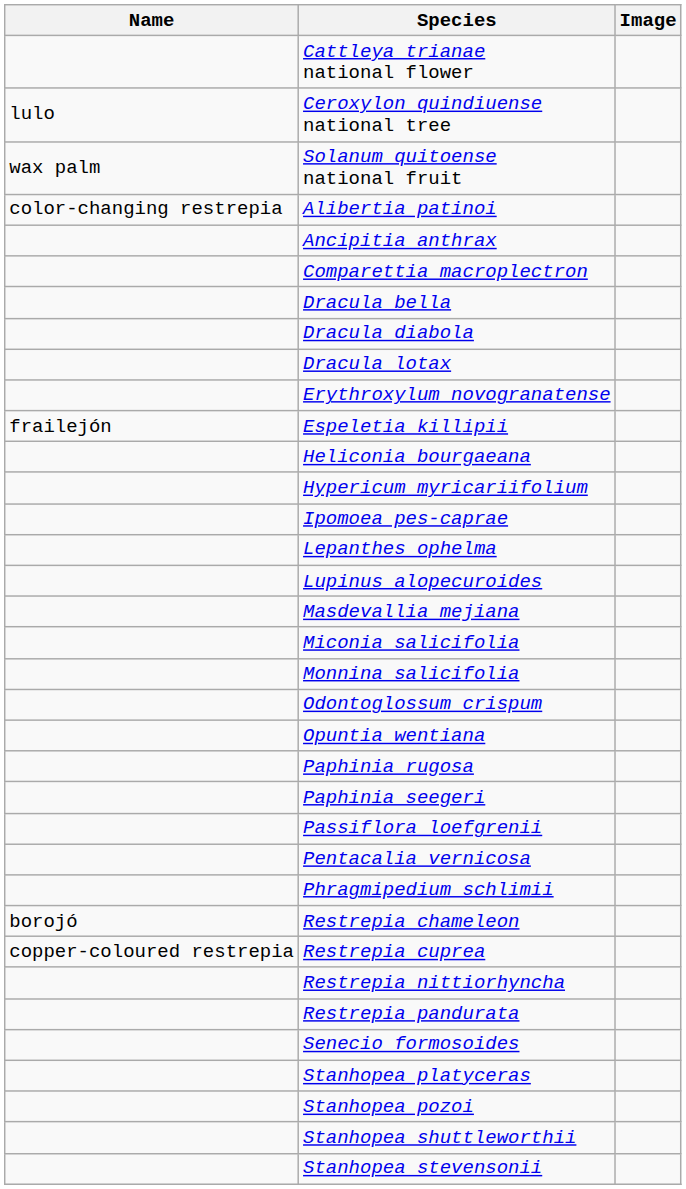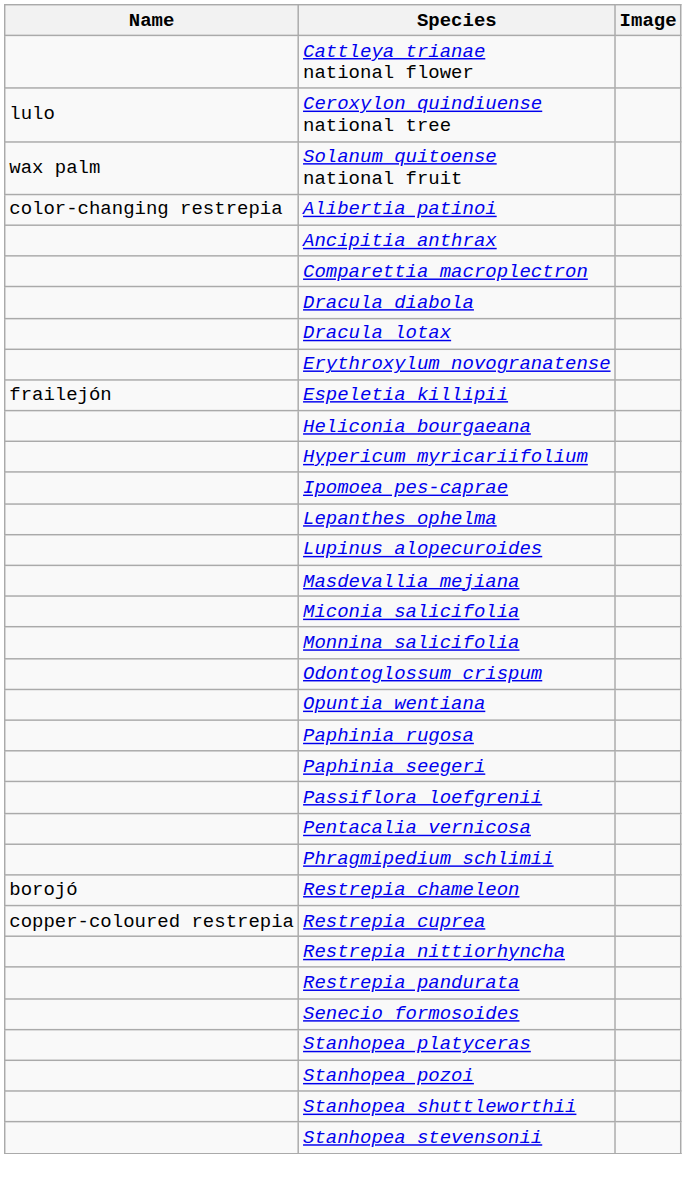- row: Dracula bella
